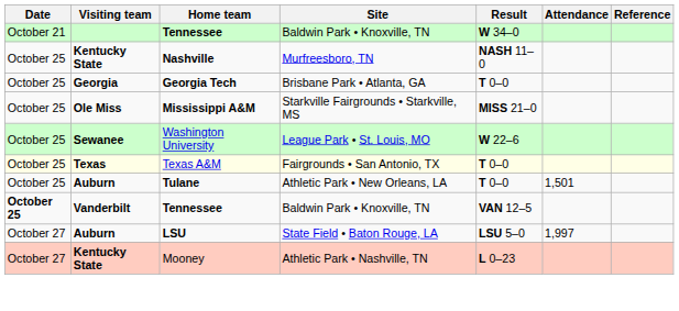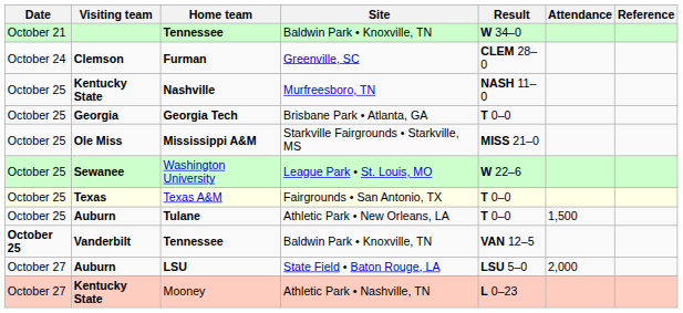+ row: October 24 | Clemson | Furman | Greenville, SC | CLEM 28–0
Tulane | Attendance: 1,501 -> 1,500
LSU | Attendance: 1,997 -> 2,000
